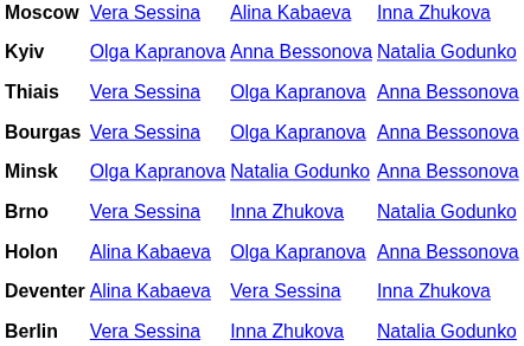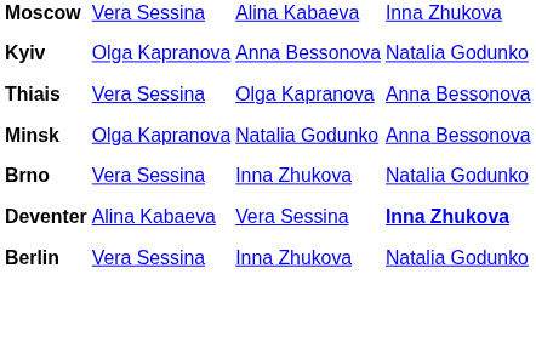- row: Bourgas | Vera Sessina | Olga Kapranova | Anna Bessonova
- row: Holon | Alina Kabaeva | Olga Kapranova | Anna Bessonova
Deventer | column 4: normal -> bold
